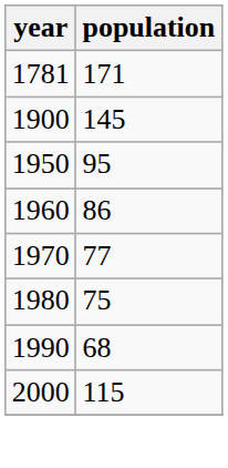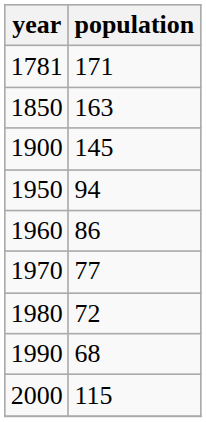+ row: 1850 | 163
1950 | population: 95 -> 94
1980 | population: 75 -> 72
